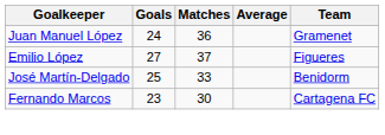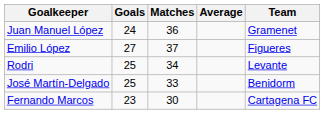+ row: Rodri | 25 | 34 | Levante
